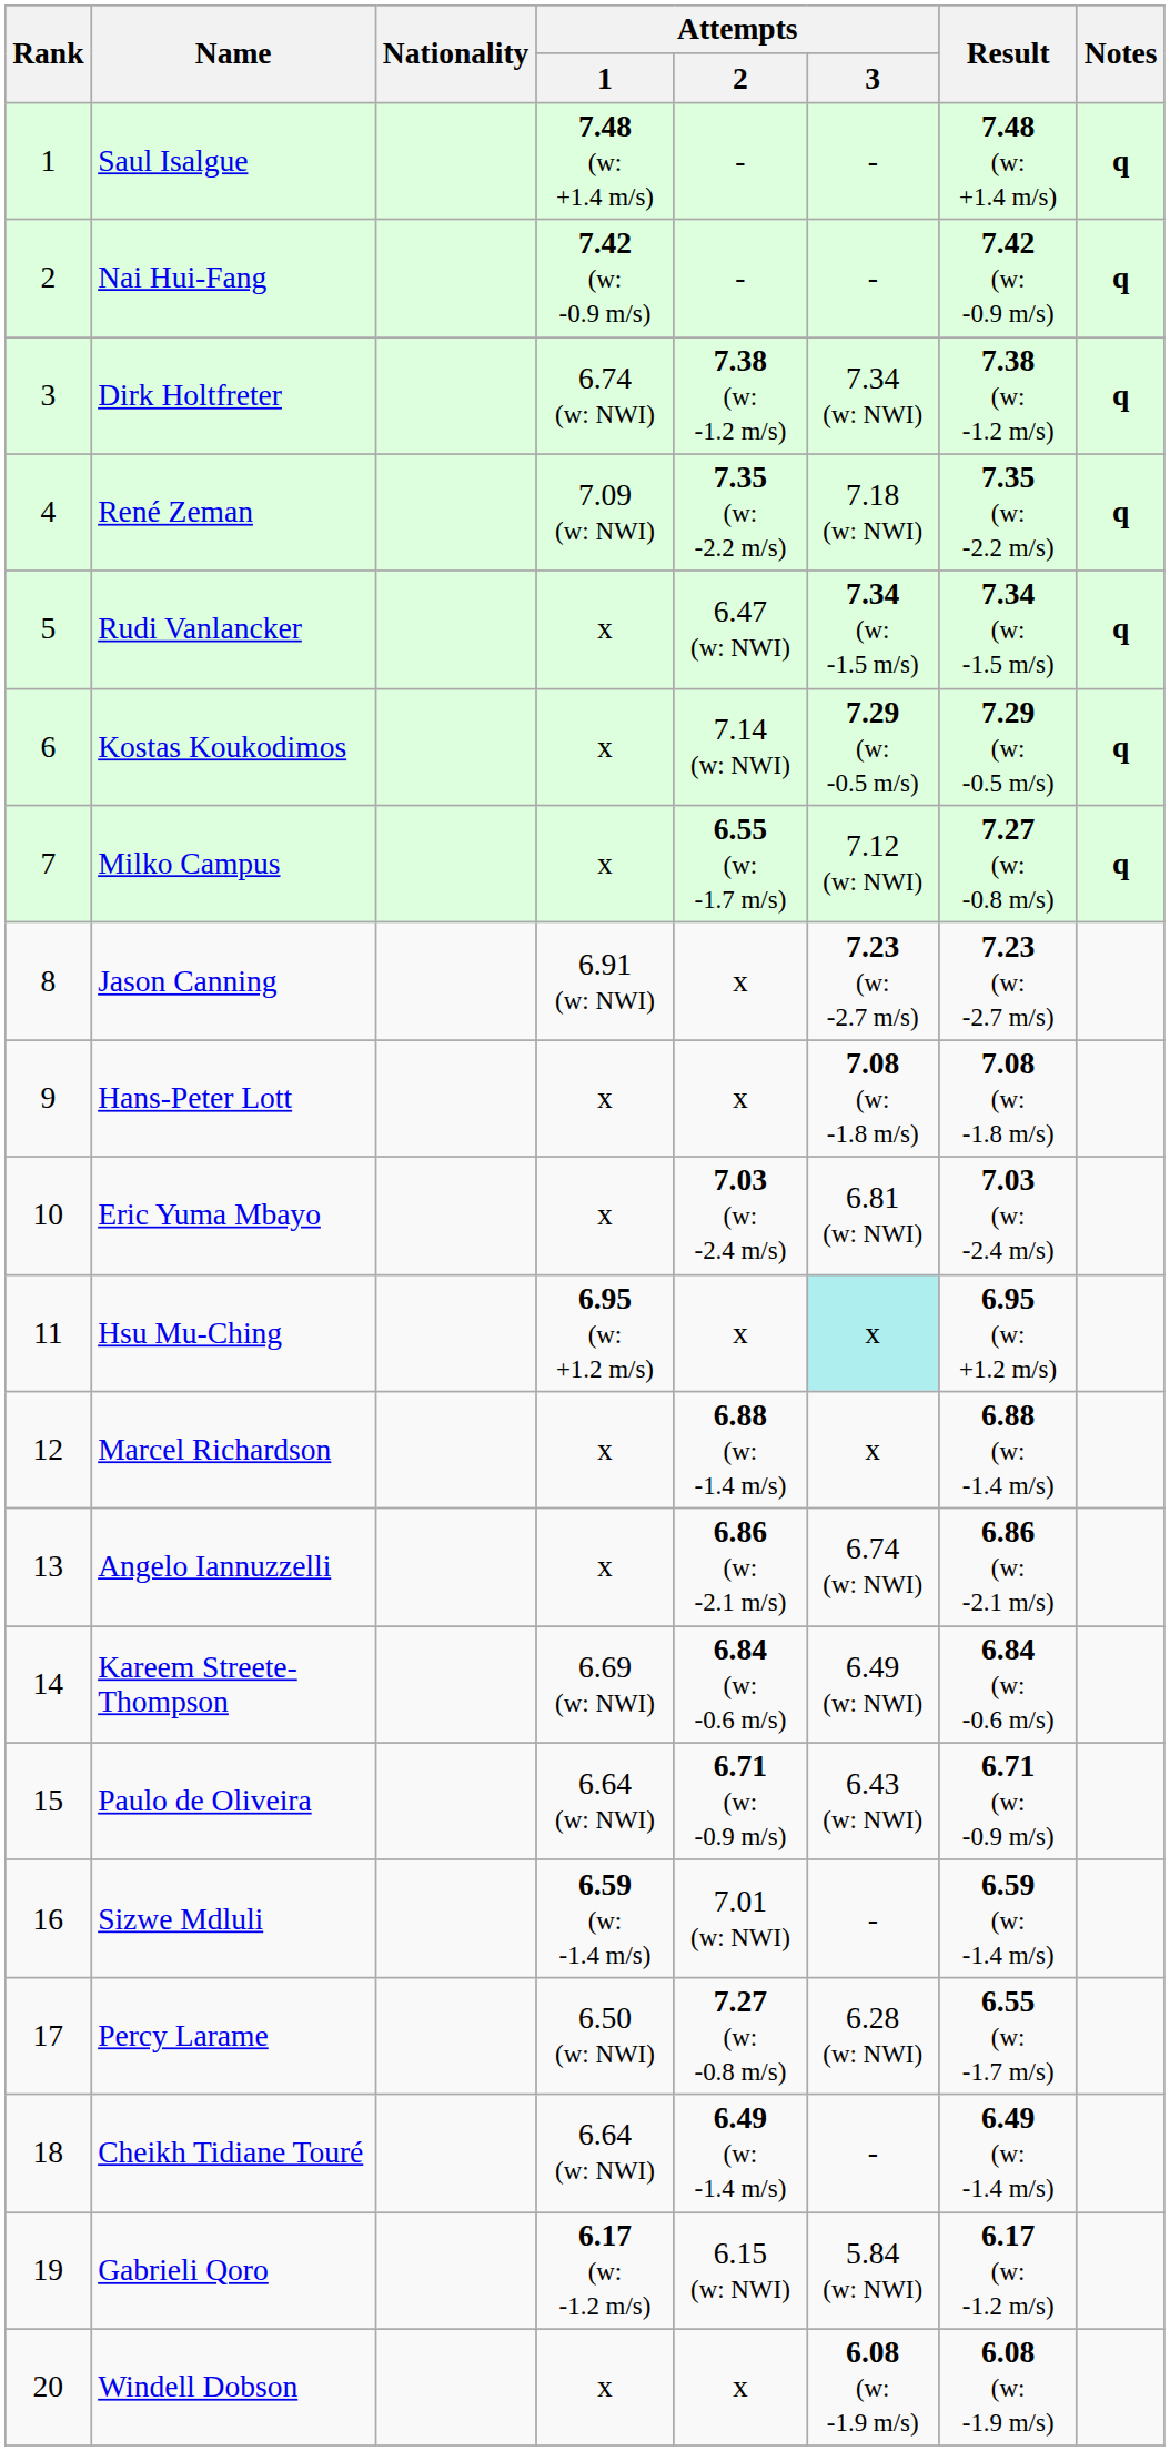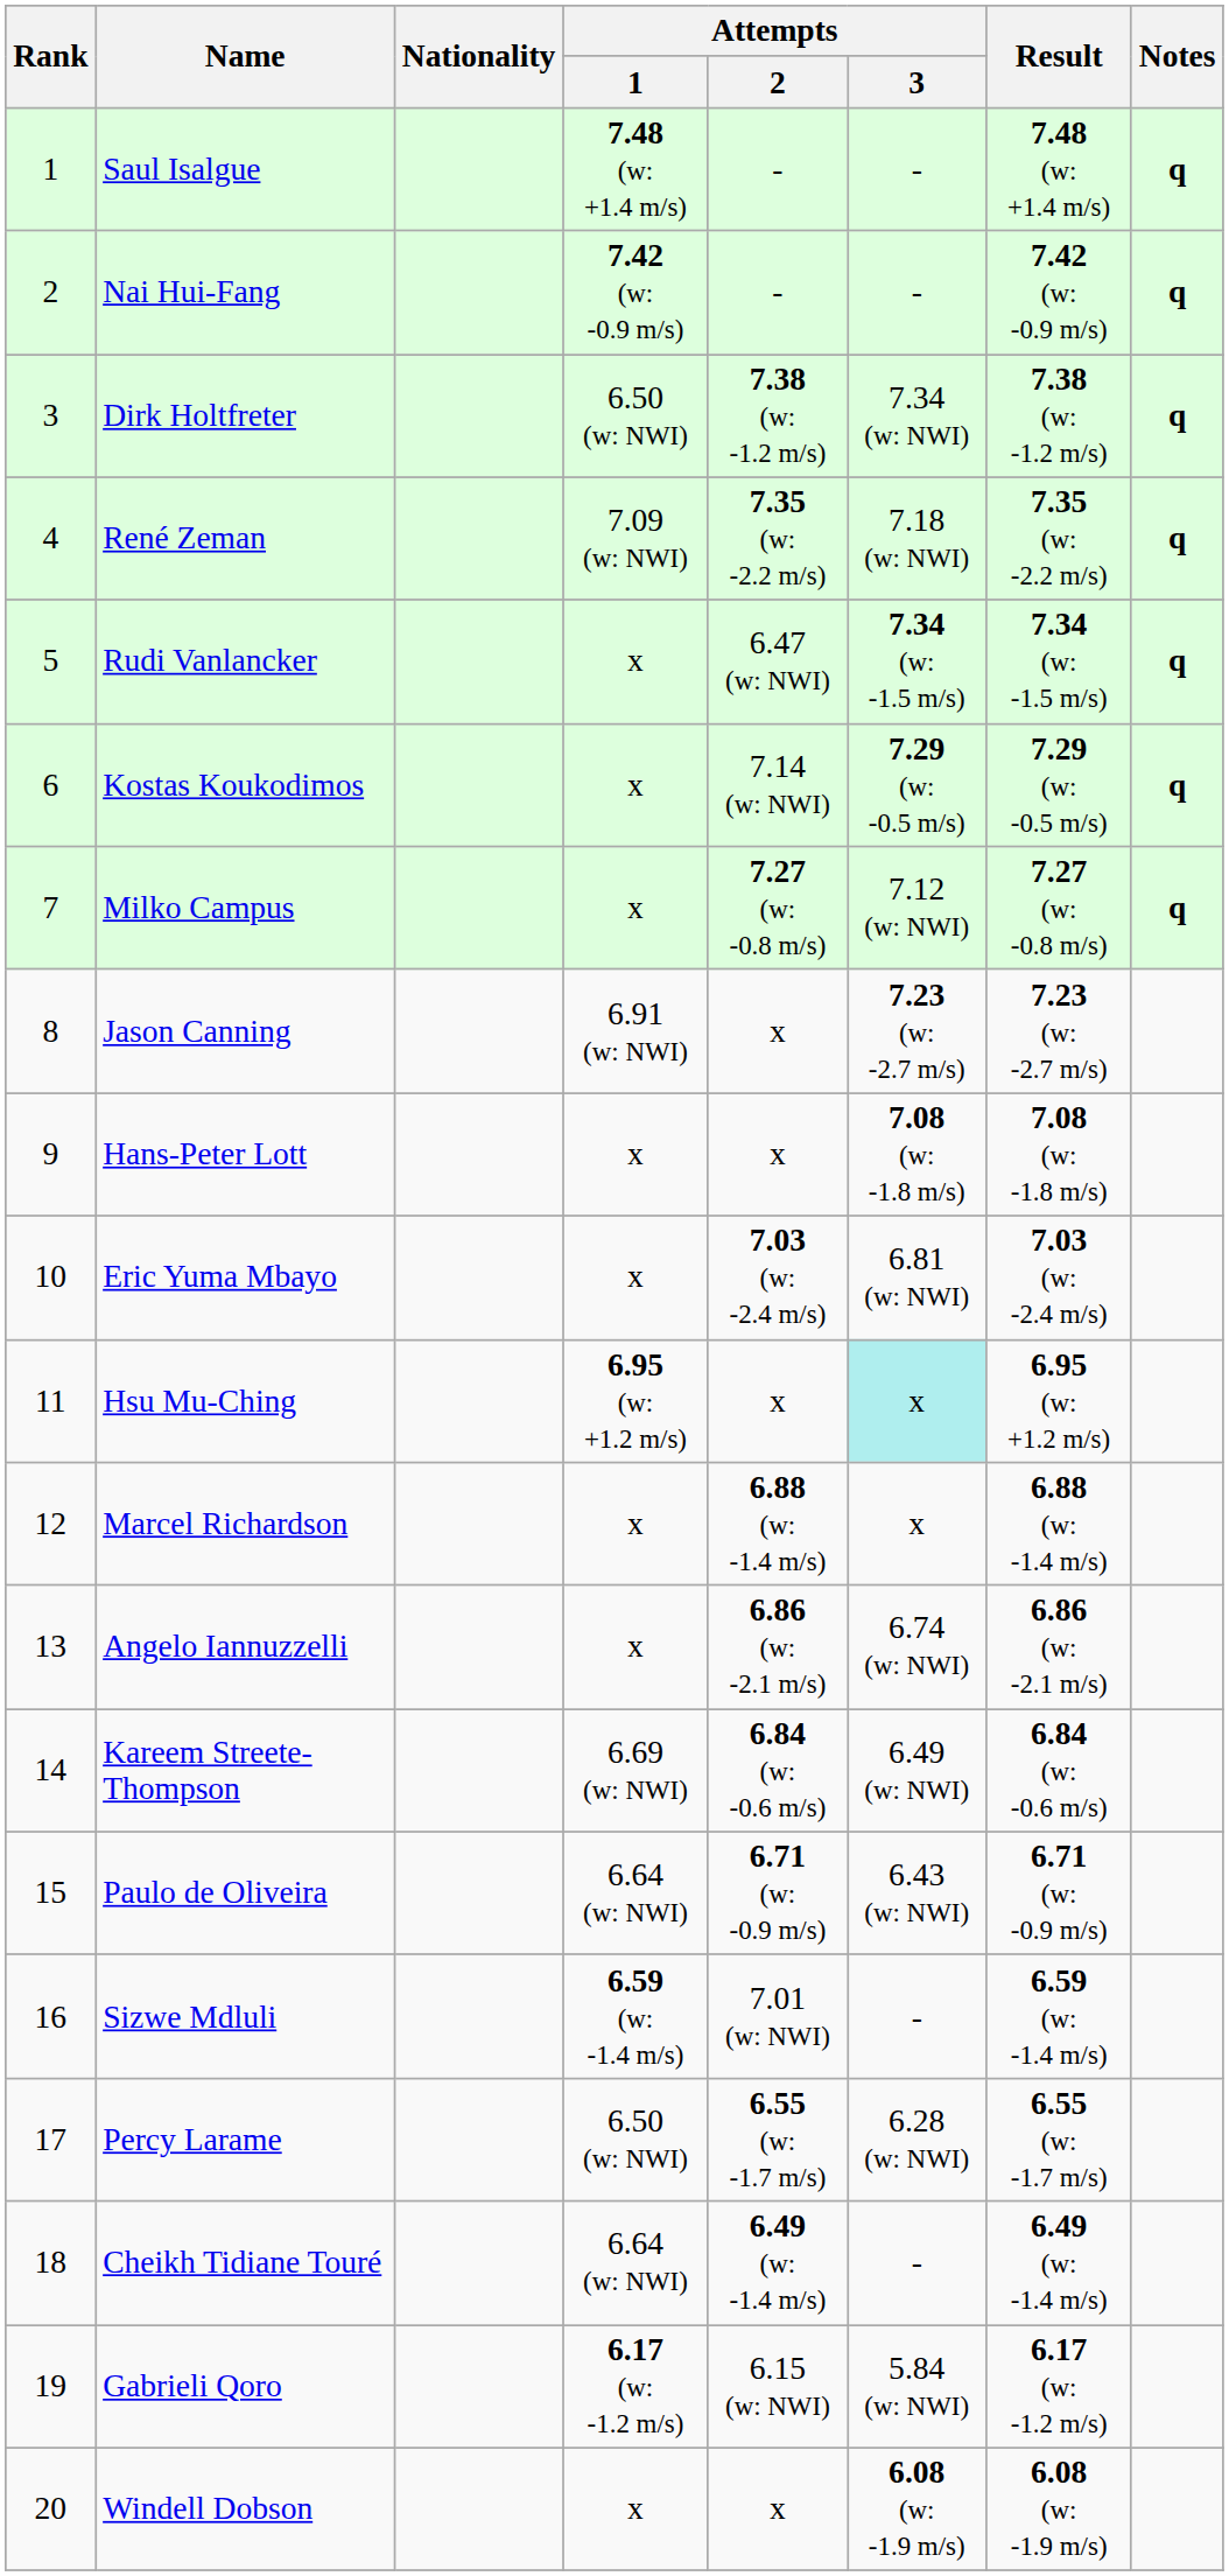Dirk Holtfreter | Attempts / 1: 6.74 (w: NWI) -> 6.50 (w: NWI)
Milko Campus | Attempts / 2: 6.55 (w: -1.7 m/s) -> 7.27 (w: -0.8 m/s)
Percy Larame | Attempts / 2: 7.27 (w: -0.8 m/s) -> 6.55 (w: -1.7 m/s)
